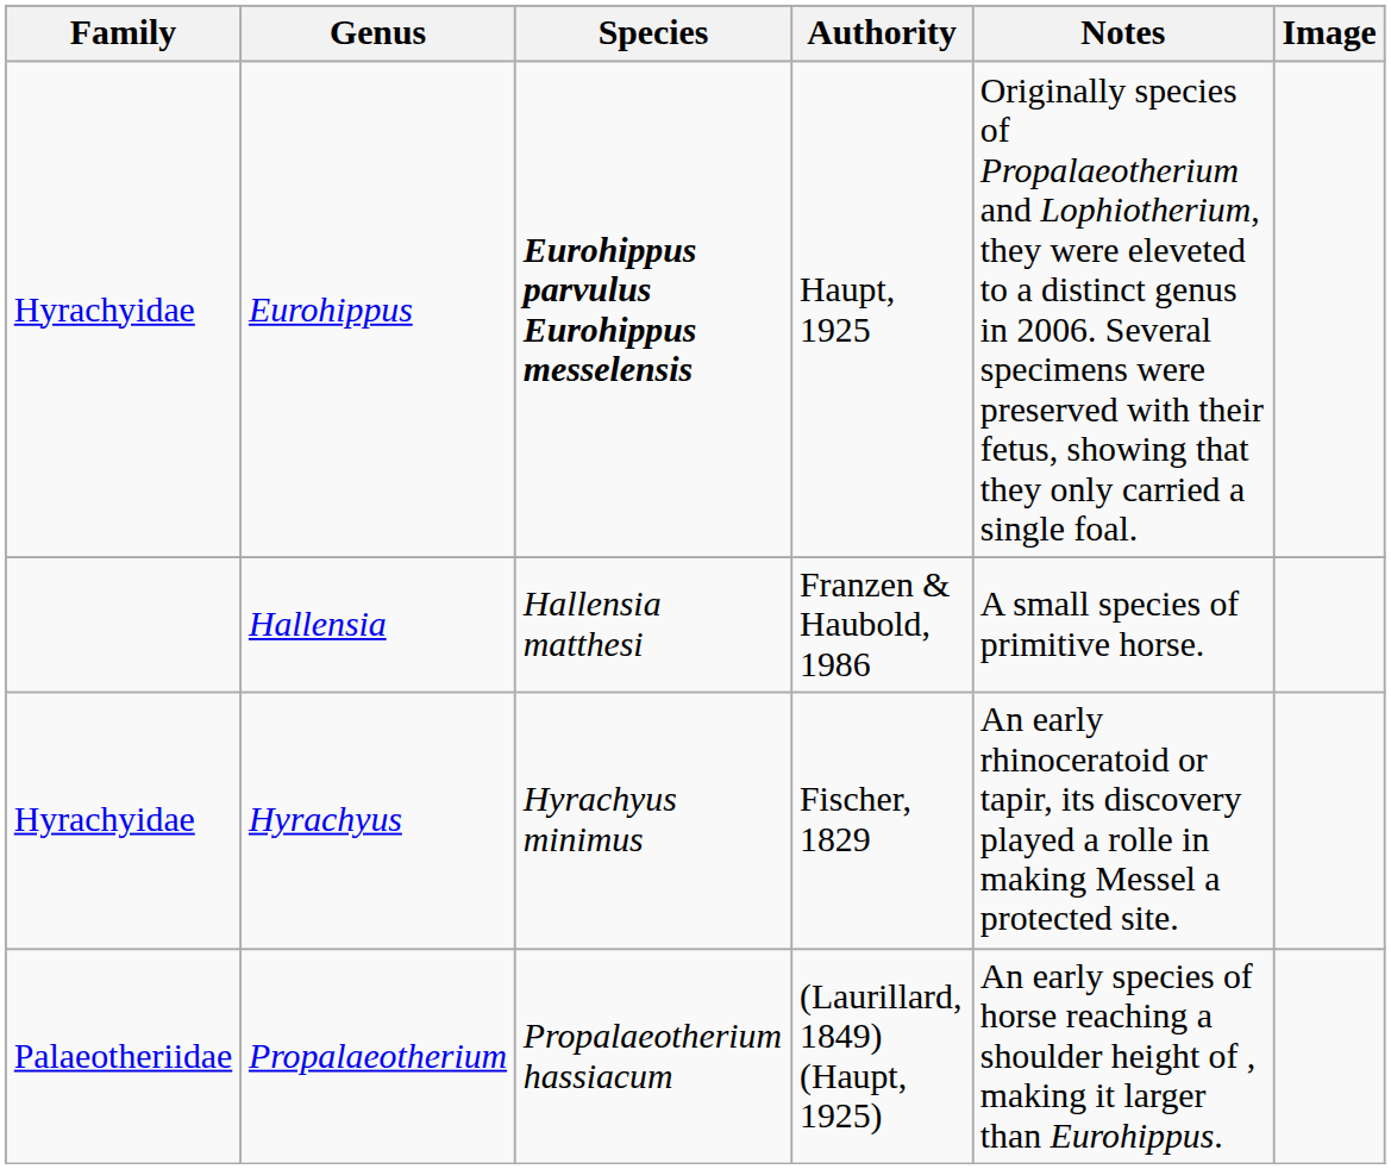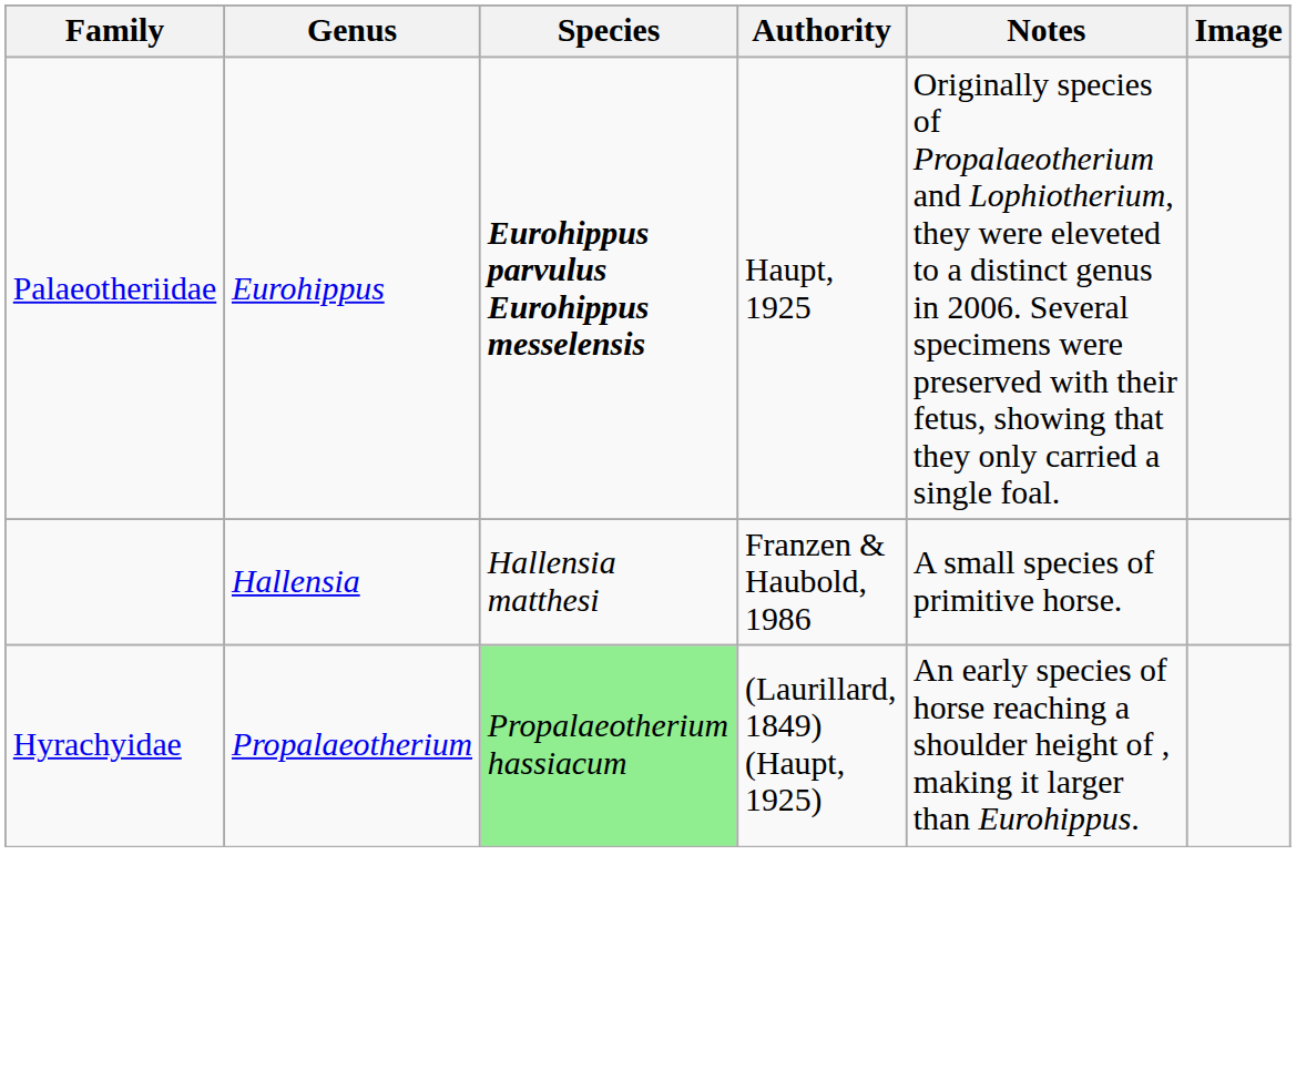Eurohippus | Family: Hyrachyidae -> Palaeotheriidae
- row: Hyrachyidae | Hyrachyus | Hyrachyus minimus | Fischer, 1829 | An early rhinoceratoid or tapir, its discovery played a rolle in making Messel a protected site.
Propalaeotherium | Family: Palaeotheriidae -> Hyrachyidae
Propalaeotherium | Species: no background -> lightgreen background
